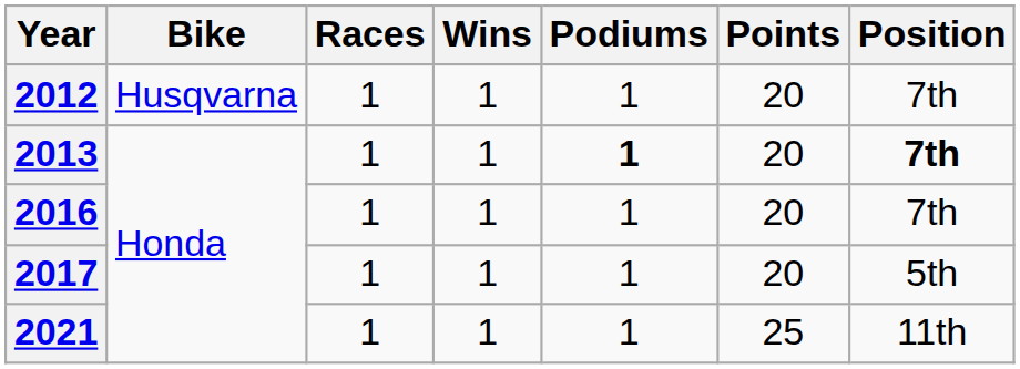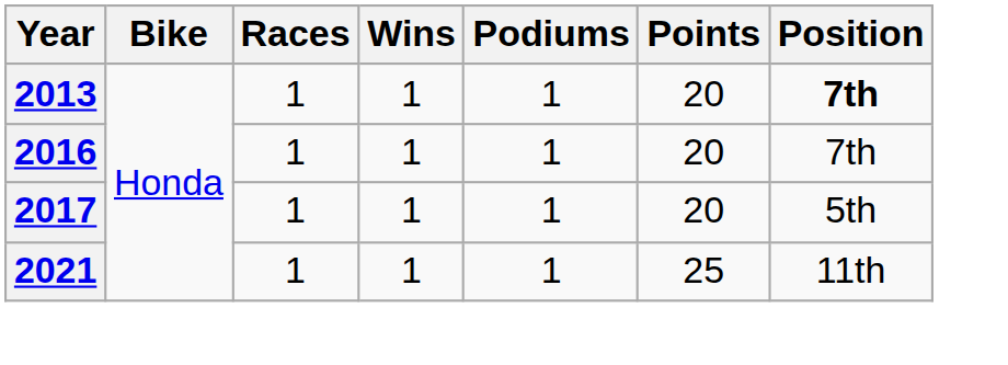- row: 2012 | Husqvarna | 1 | 1 | 1 | 20 | 7th
2013 | Podiums: bold -> normal
